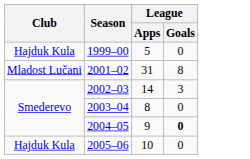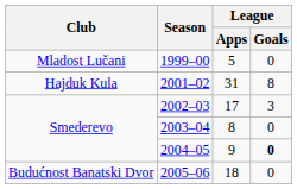1999–00 | Club: Hajduk Kula -> Mladost Lučani
2001–02 | Club: Mladost Lučani -> Hajduk Kula
2002–03 | League / Apps: 14 -> 17
2005–06 | Club: Hajduk Kula -> Budućnost Banatski Dvor
2005–06 | League / Apps: 10 -> 18
